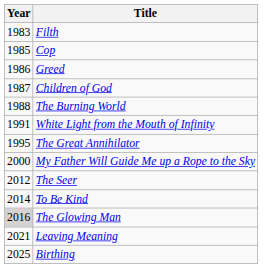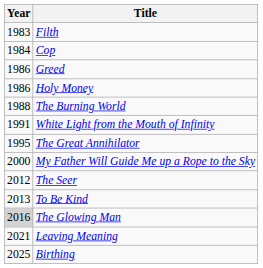Cop | Year: 1985 -> 1984
+ row: 1986 | Holy Money
- row: 1987 | Children of God
To Be Kind | Year: 2014 -> 2013
